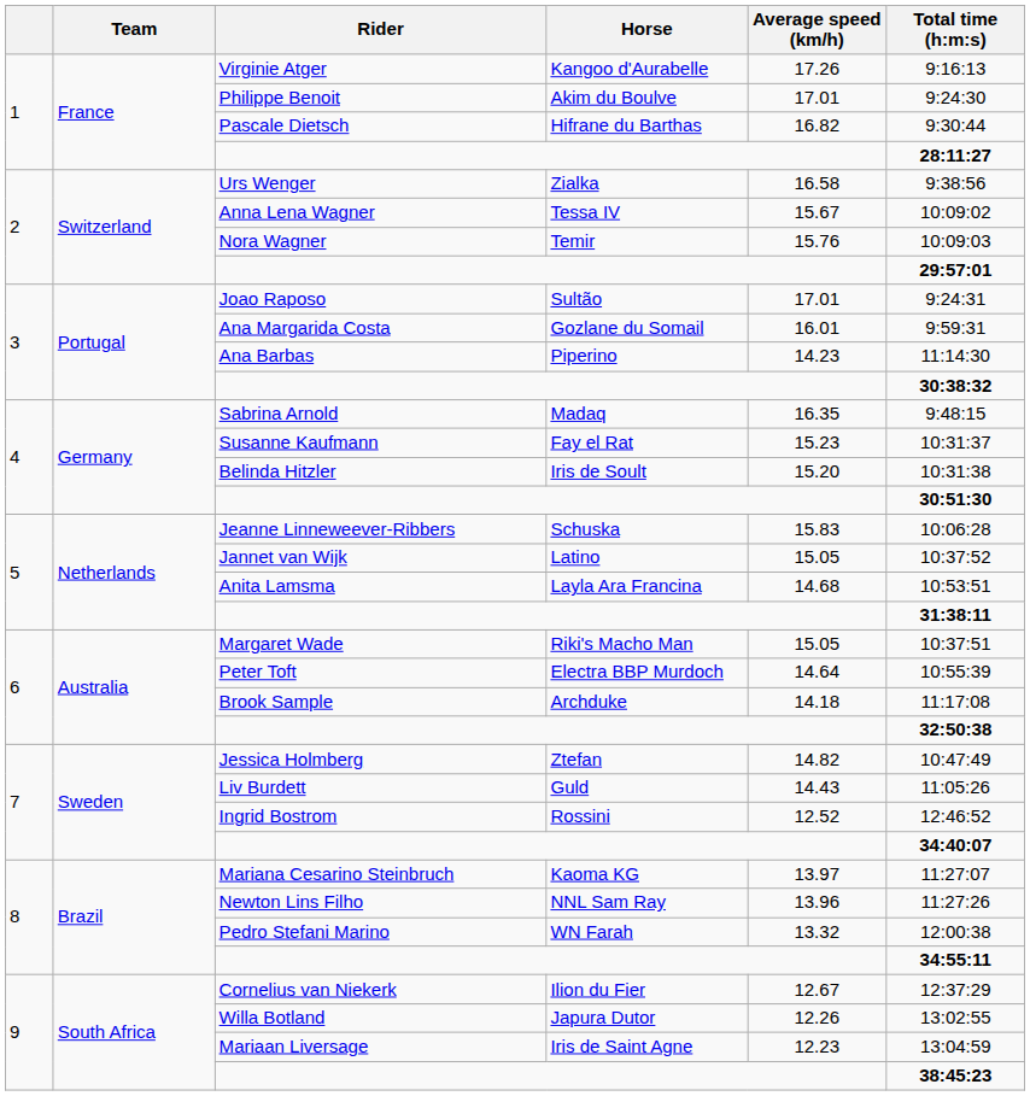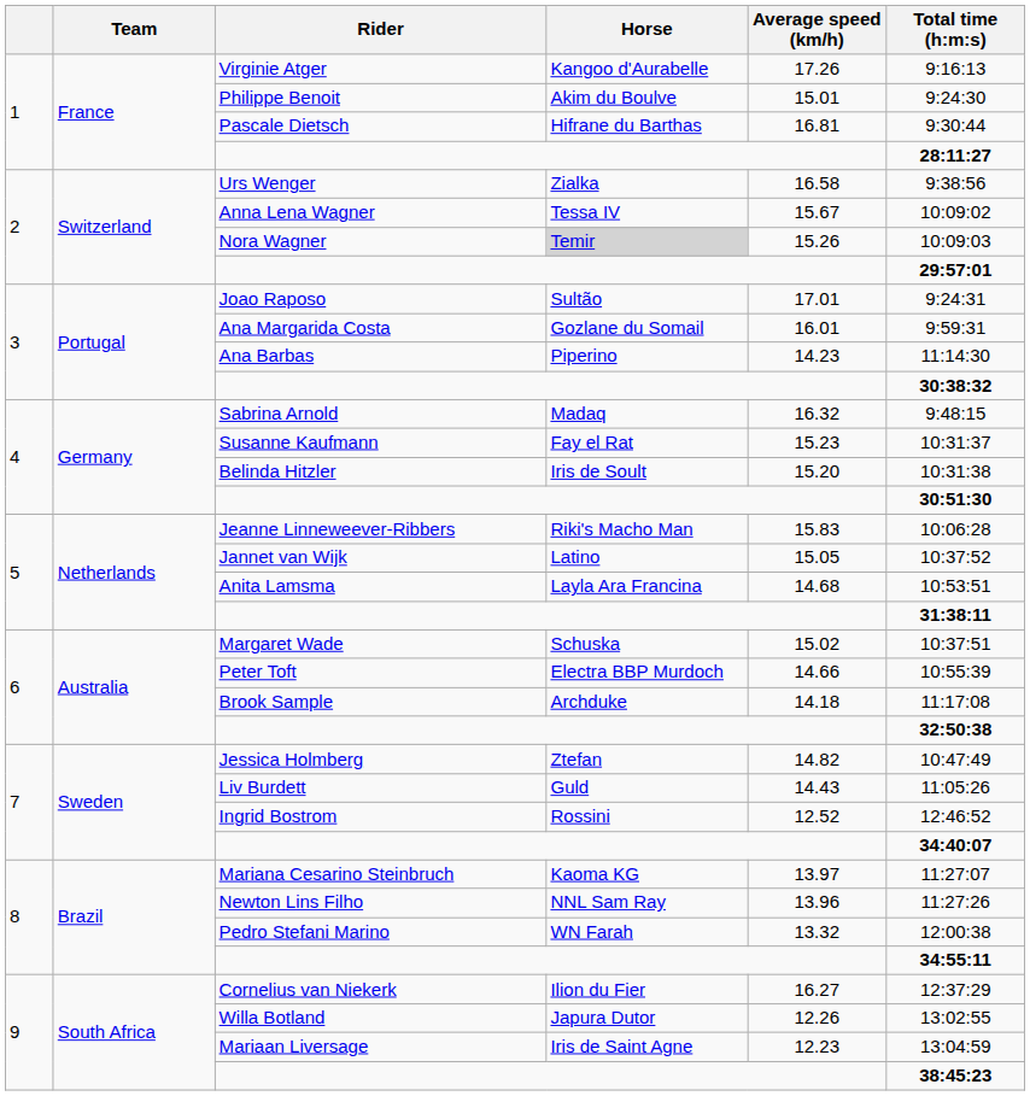Philippe Benoit | Average speed (km/h): 17.01 -> 15.01
Pascale Dietsch | Average speed (km/h): 16.82 -> 16.81
Nora Wagner | Horse: no background -> lightgrey background
Nora Wagner | Average speed (km/h): 15.76 -> 15.26
Sabrina Arnold | Average speed (km/h): 16.35 -> 16.32
Jeanne Linneweever-Ribbers | Horse: Schuska -> Riki's Macho Man
Margaret Wade | Horse: Riki's Macho Man -> Schuska
Margaret Wade | Average speed (km/h): 15.05 -> 15.02
Peter Toft | Average speed (km/h): 14.64 -> 14.66
Cornelius van Niekerk | Average speed (km/h): 12.67 -> 16.27
